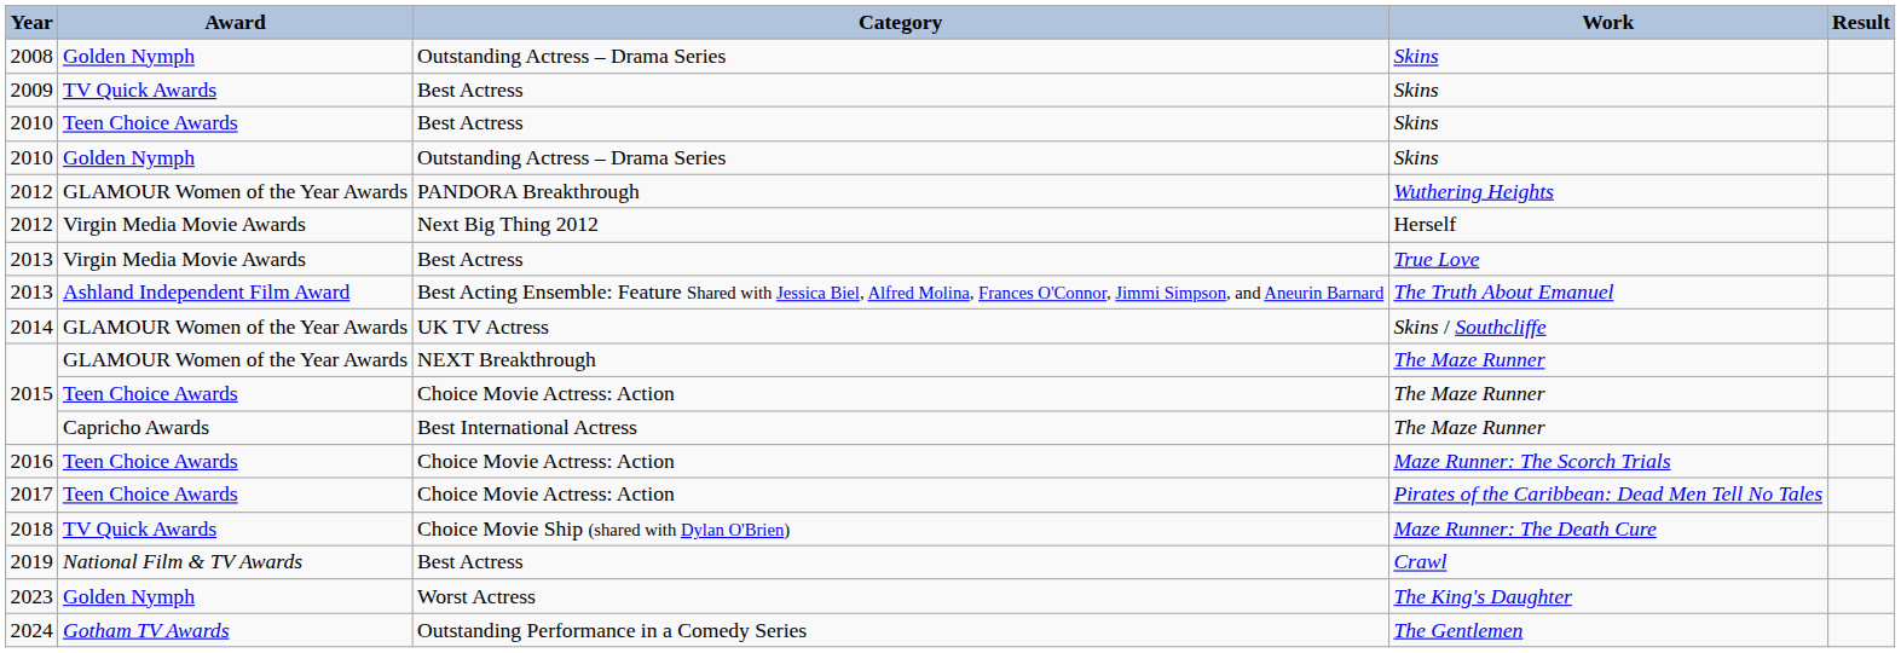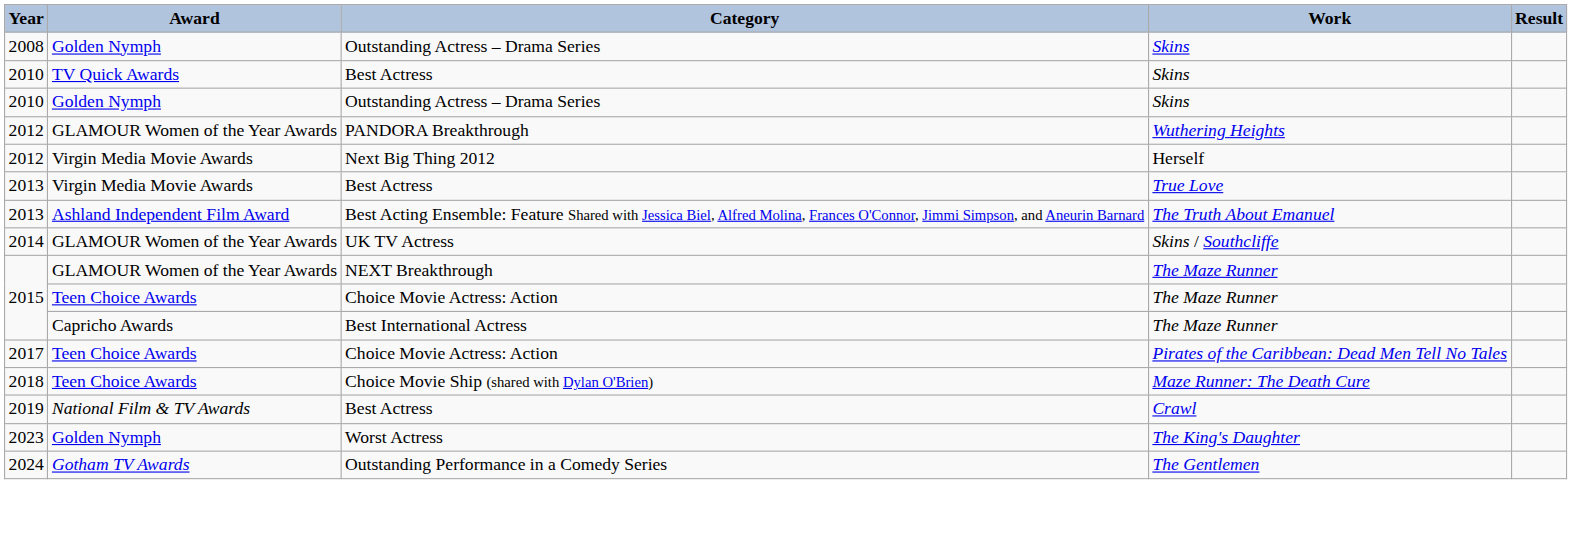- row: 2009 | TV Quick Awards | Best Actress | Skins
2010 / Best Actress | Award: Teen Choice Awards -> TV Quick Awards
- row: 2016 | Teen Choice Awards | Choice Movie Actress: Action | Maze Runner: The Scorch Trials
2018 | Award: TV Quick Awards -> Teen Choice Awards
